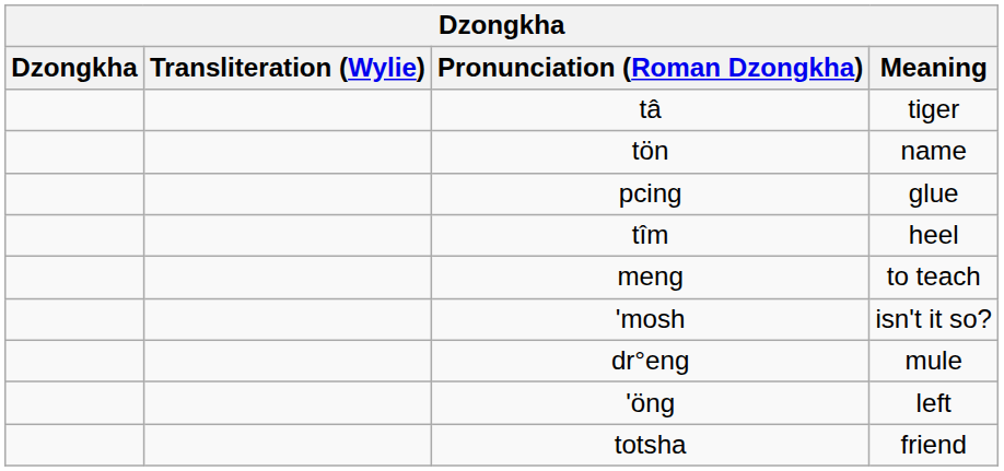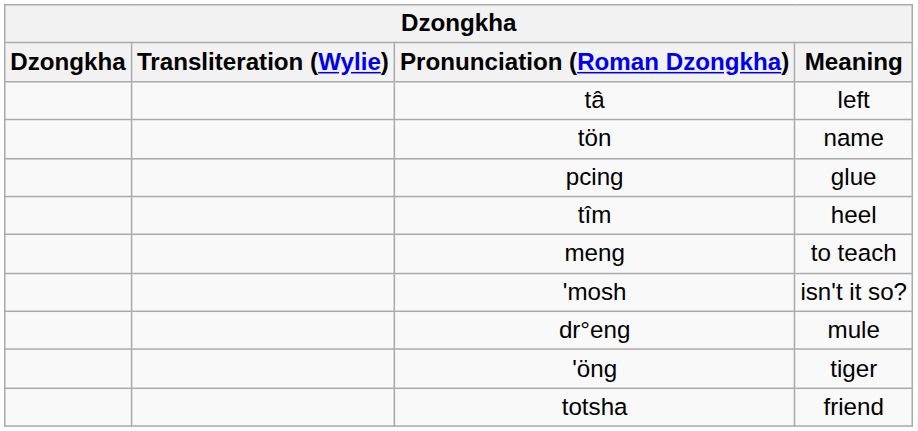tâ | Meaning: tiger -> left
'öng | Meaning: left -> tiger
